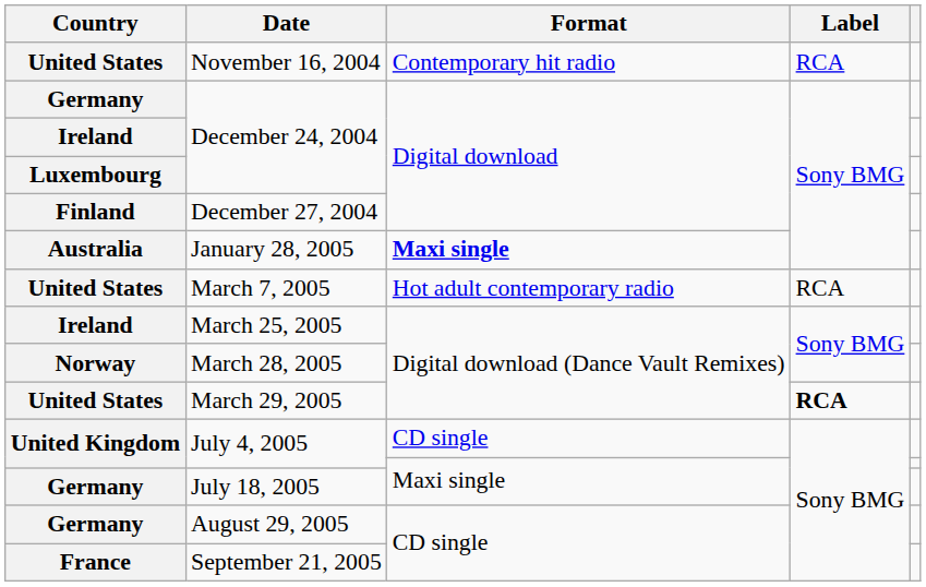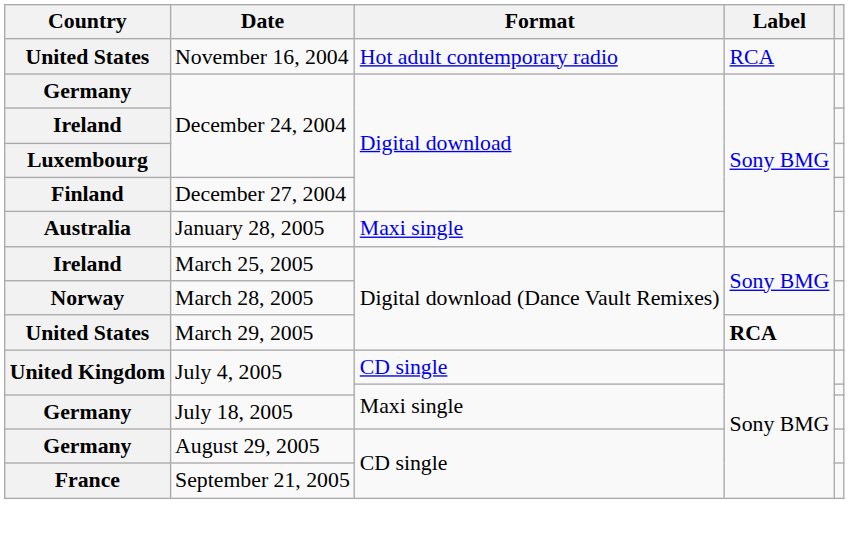November 16, 2004 | Format: Contemporary hit radio -> Hot adult contemporary radio
January 28, 2005 | Format: bold -> normal
- row: United States | March 7, 2005 | Hot adult contemporary radio | RCA
